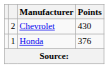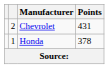Chevrolet | Points: 430 -> 431
Honda | Points: 376 -> 378
